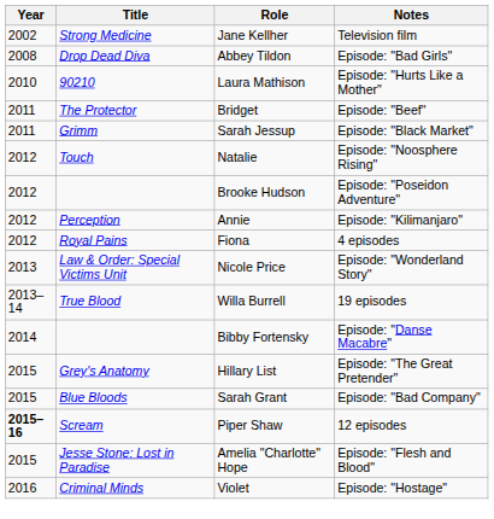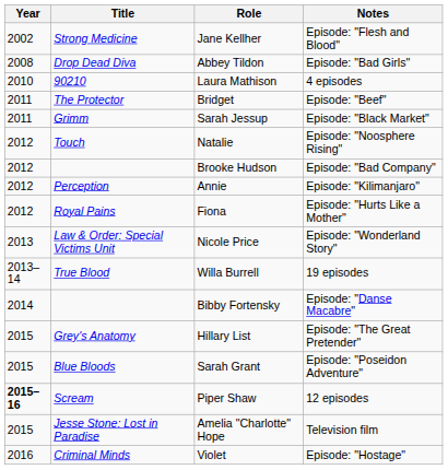Jane Kellher | Notes: Television film -> Episode: "Flesh and Blood"
Laura Mathison | Notes: Episode: "Hurts Like a Mother" -> 4 episodes
Brooke Hudson | Notes: Episode: "Poseidon Adventure" -> Episode: "Bad Company"
Fiona | Notes: 4 episodes -> Episode: "Hurts Like a Mother"
Sarah Grant | Notes: Episode: "Bad Company" -> Episode: "Poseidon Adventure"
Amelia "Charlotte" Hope | Notes: Episode: "Flesh and Blood" -> Television film
